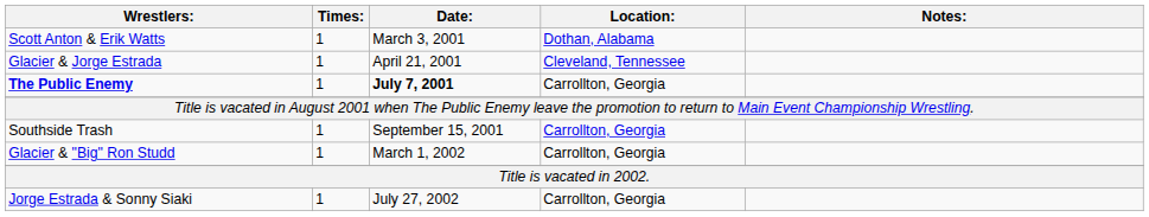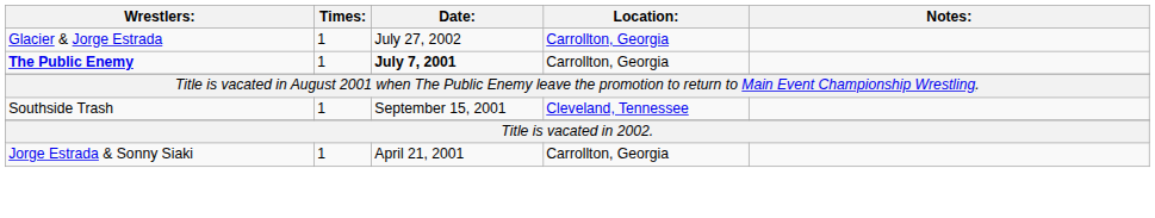- row: Scott Anton & Erik Watts | 1 | March 3, 2001 | Dothan, Alabama
Glacier & Jorge Estrada | Date:: April 21, 2001 -> July 27, 2002
Glacier & Jorge Estrada | Location:: Cleveland, Tennessee -> Carrollton, Georgia
Southside Trash | Location:: Carrollton, Georgia -> Cleveland, Tennessee
- row: Glacier & "Big" Ron Studd | 1 | March 1, 2002 | Carrollton, Georgia
Jorge Estrada & Sonny Siaki | Date:: July 27, 2002 -> April 21, 2001
